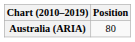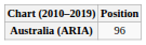Australia (ARIA) | Position: 80 -> 96
